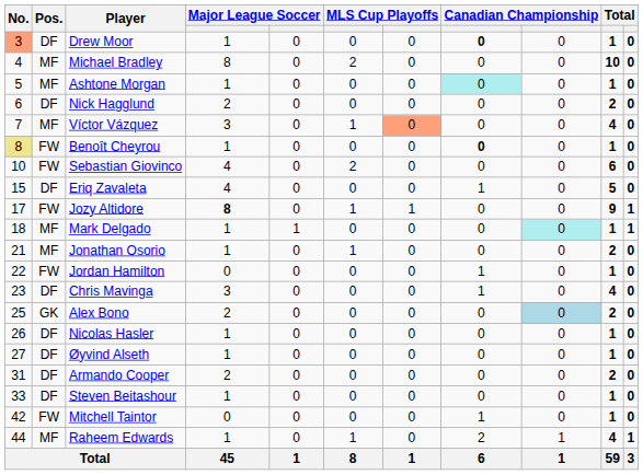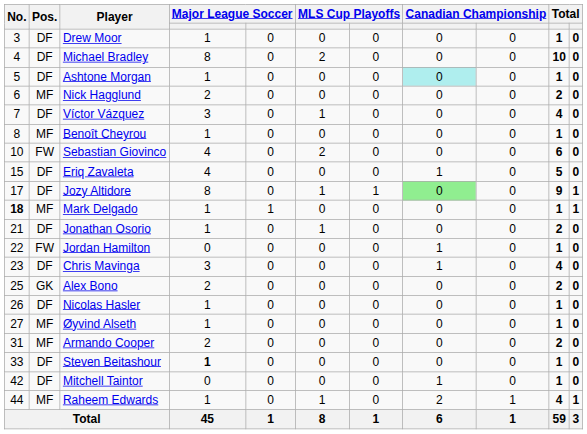Drew Moor | No.: lightsalmon background -> no background
Drew Moor | column 8: bold -> normal
Michael Bradley | Pos.: MF -> DF
Ashtone Morgan | Pos.: MF -> DF
Nick Hagglund | Pos.: DF -> MF
Víctor Vázquez | Pos.: MF -> DF
Víctor Vázquez | column 7: lightsalmon background -> no background
Benoît Cheyrou | No.: khaki background -> no background
Benoît Cheyrou | Pos.: FW -> MF
Benoît Cheyrou | column 8: bold -> normal
Jozy Altidore | Pos.: FW -> DF
Jozy Altidore | column 4: bold -> normal
Jozy Altidore | column 8: no background -> lightgreen background
Mark Delgado | No.: normal -> bold
Mark Delgado | column 9: paleturquoise background -> no background
Jonathan Osorio | Pos.: MF -> DF
Alex Bono | column 9: lightblue background -> no background
Øyvind Alseth | Pos.: DF -> MF
Armando Cooper | Pos.: DF -> MF
Steven Beitashour | column 4: normal -> bold
Mitchell Taintor | Pos.: FW -> DF
